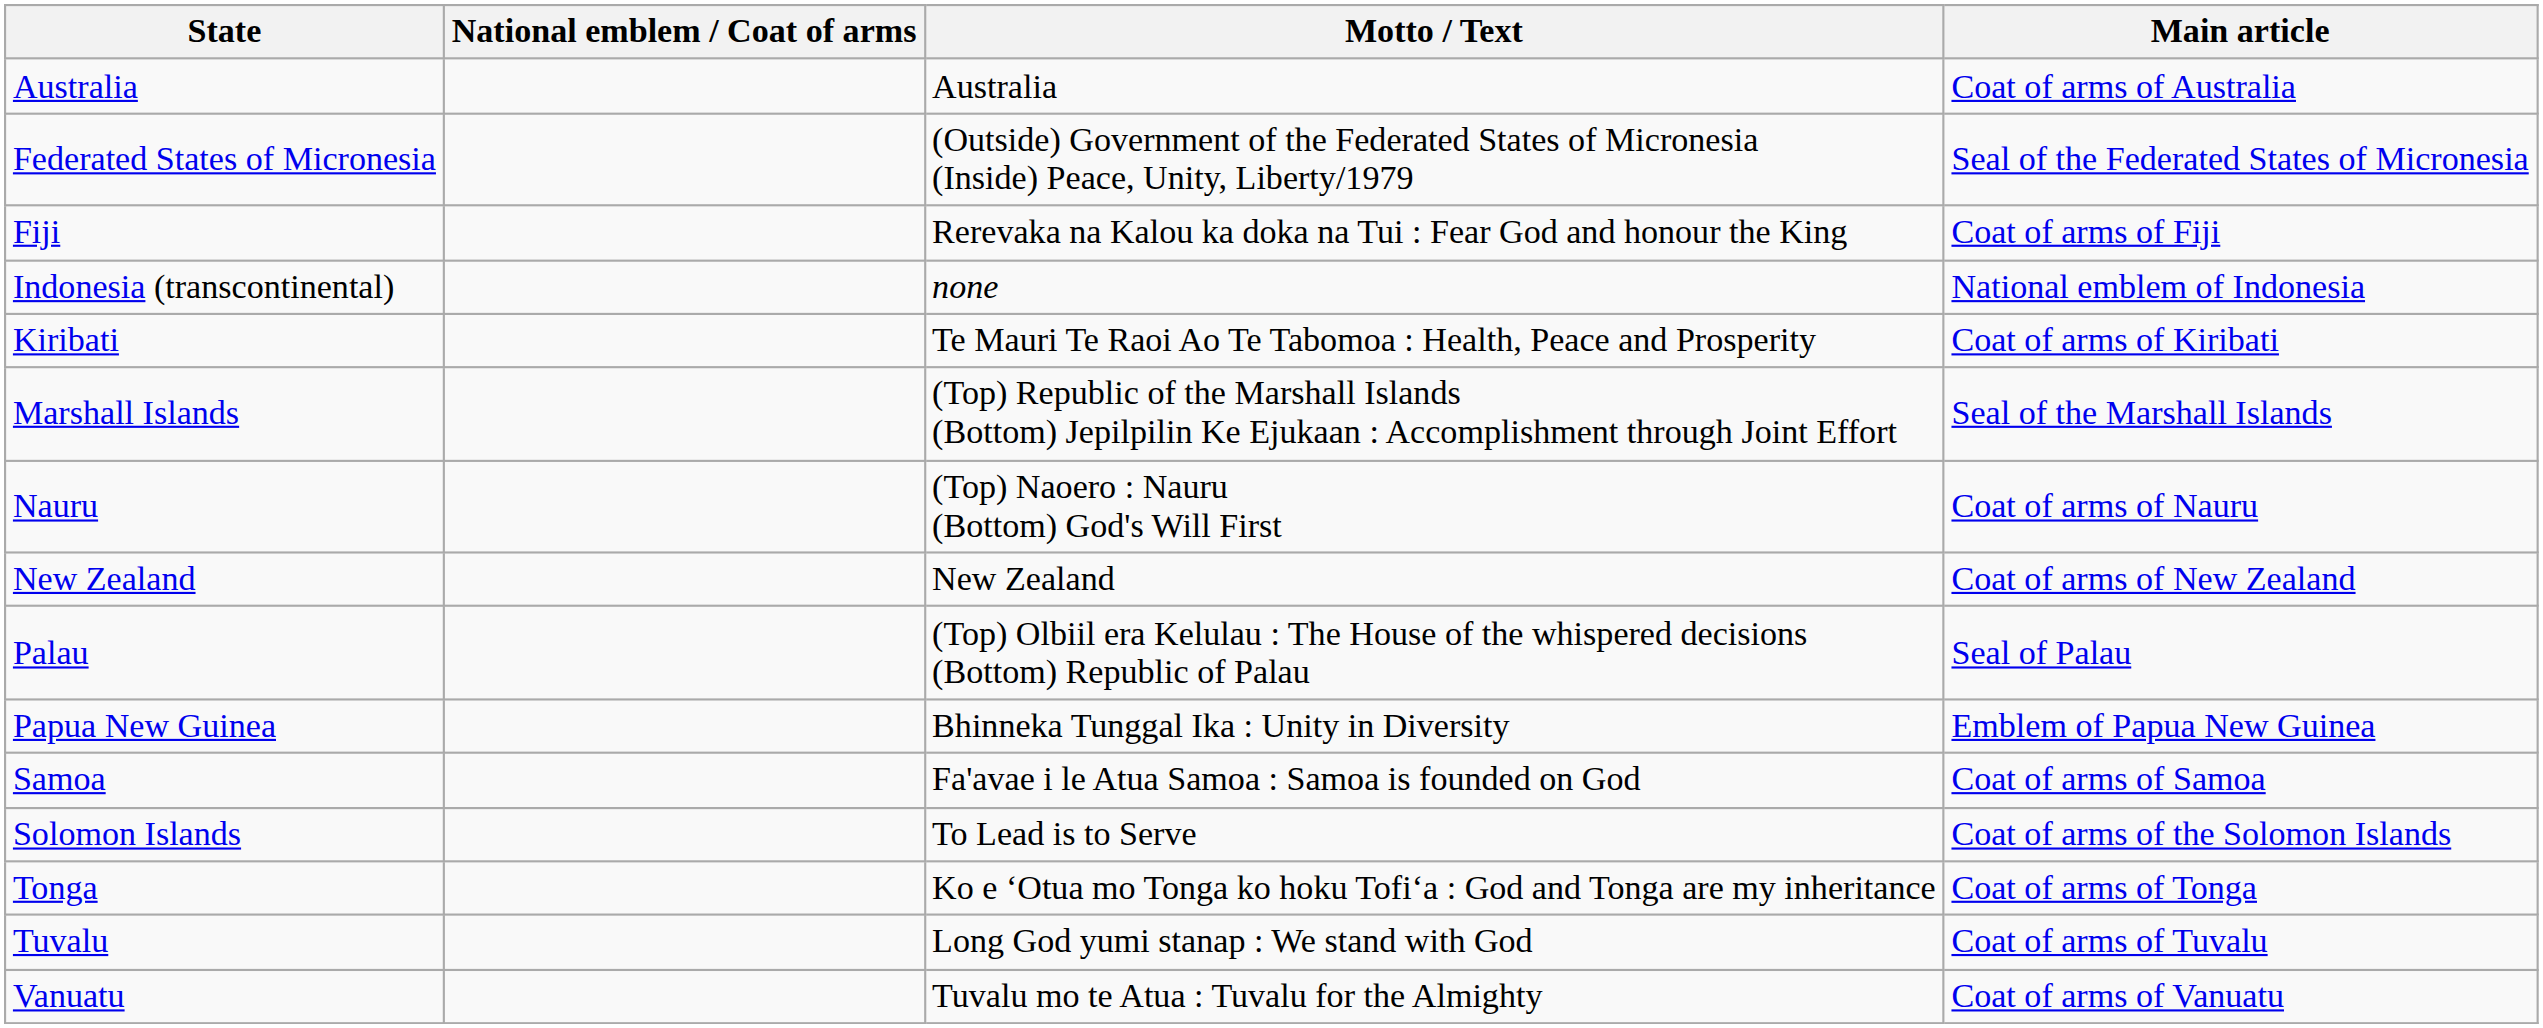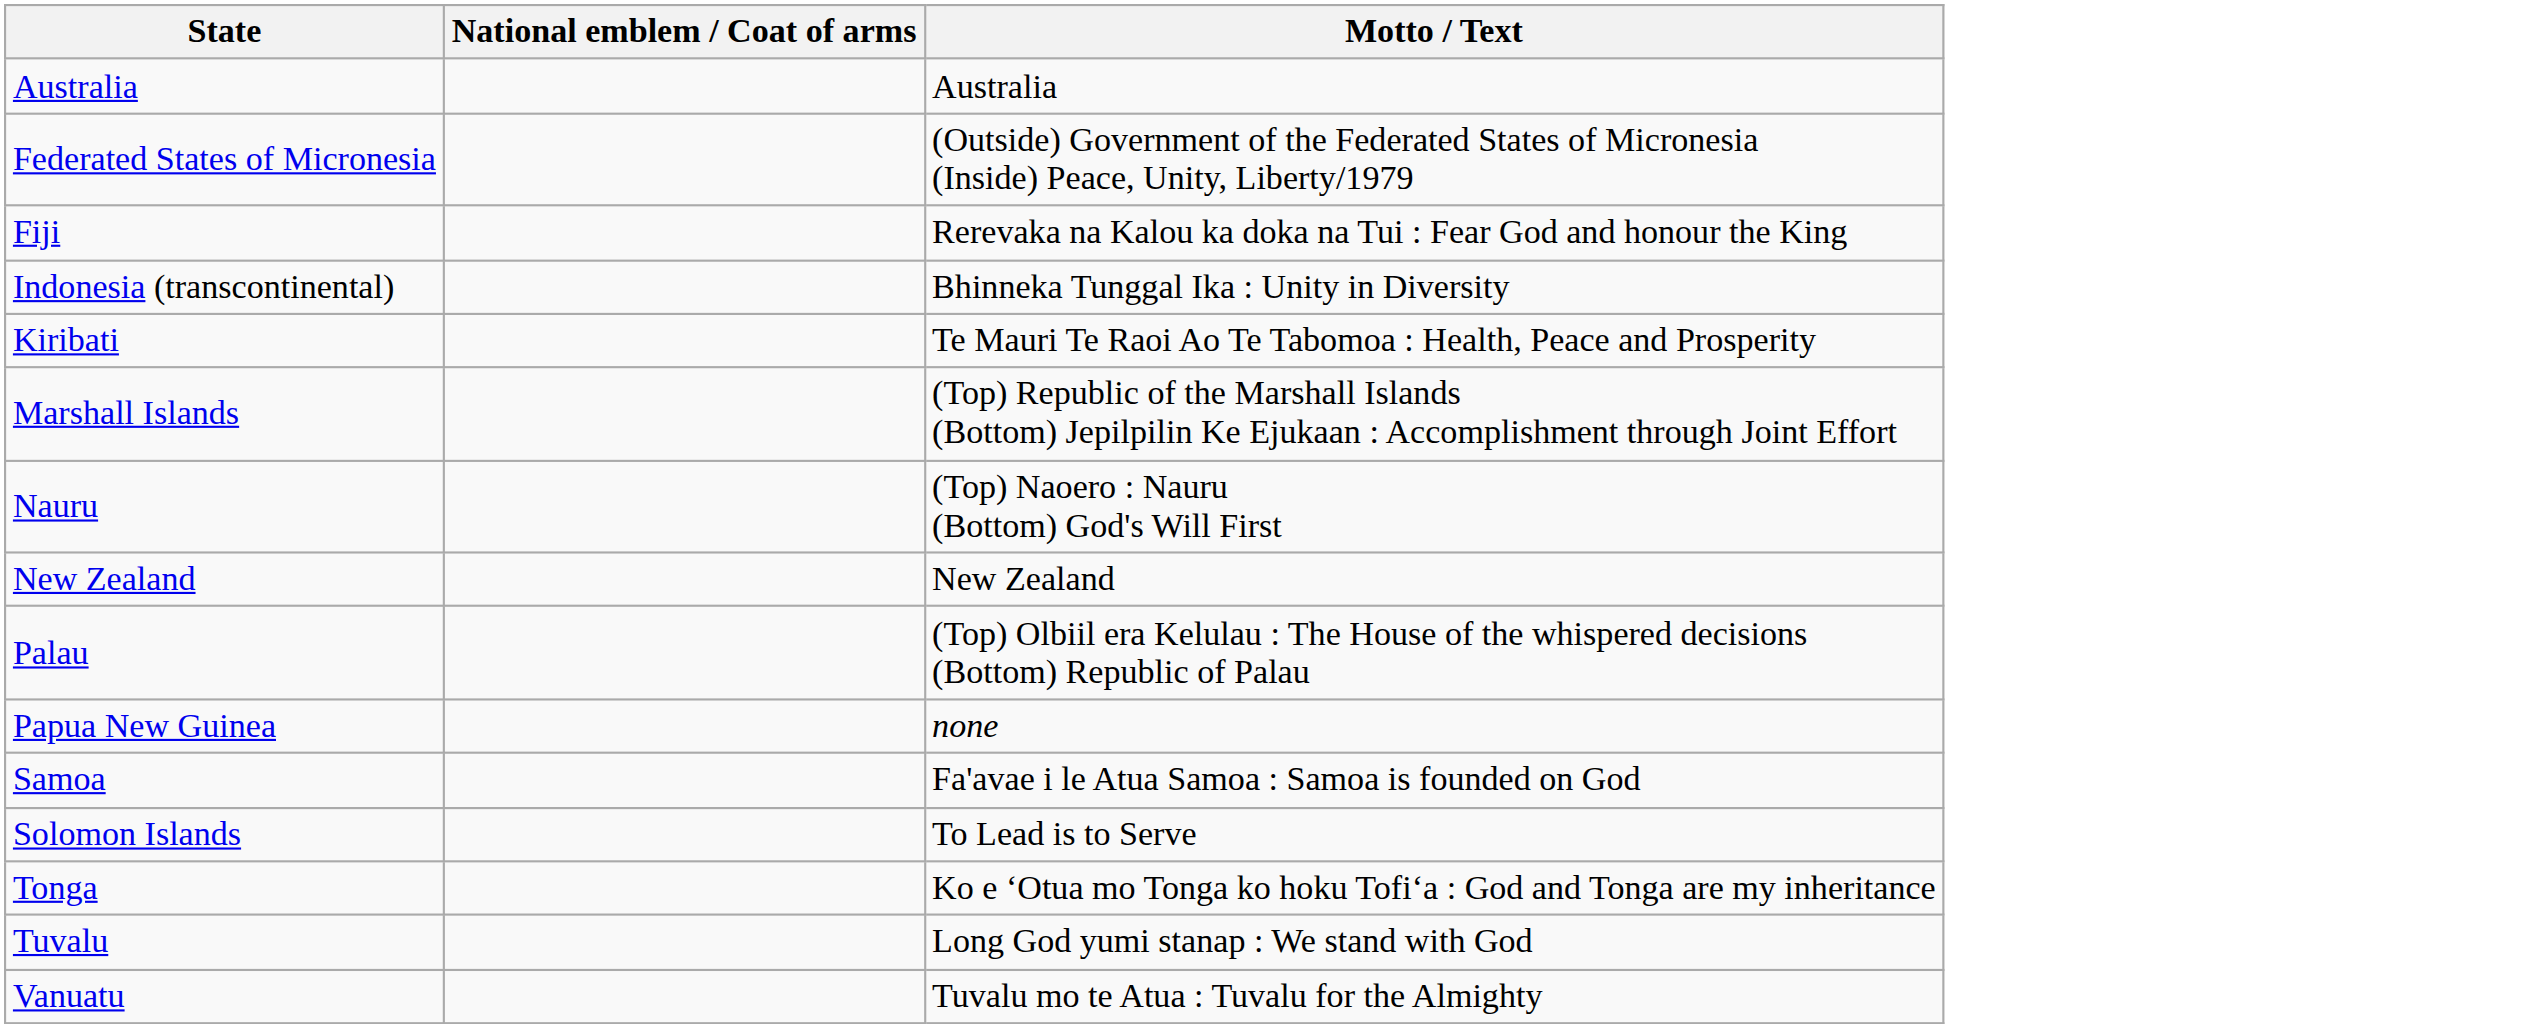- column: Main article | Coat of arms of Australia | Seal of the Federated States of Micronesia | Coat of arms of Fiji | National emblem of Indonesia | Coat of arms of Kiribati | Seal of the Marshall Islands | Coat of arms of Nauru | Coat of arms of New Zealand | Seal of Palau | Emblem of Papua New Guinea | Coat of arms of Samoa | Coat of arms of the Solomon Islands | Coat of arms of Tonga | Coat of arms of Tuvalu | Coat of arms of Vanuatu
Indonesia (transcontinental) | Motto / Text: none -> Bhinneka Tunggal Ika : Unity in Diversity
Papua New Guinea | Motto / Text: Bhinneka Tunggal Ika : Unity in Diversity -> none
